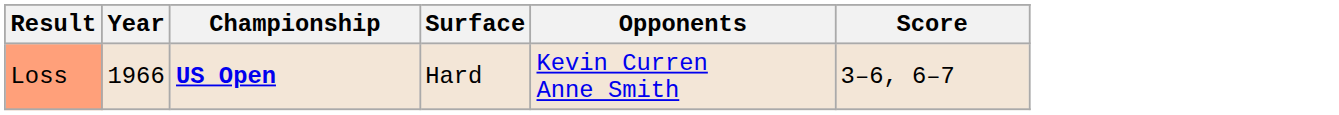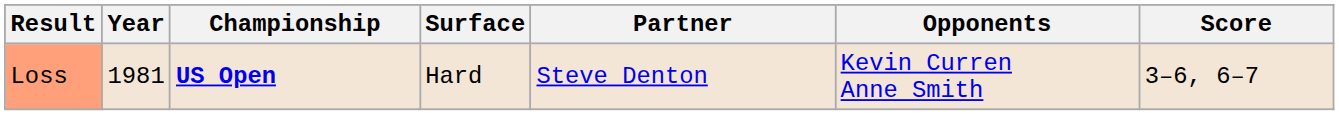+ column: Partner | Steve Denton
Loss | Year: 1966 -> 1981
